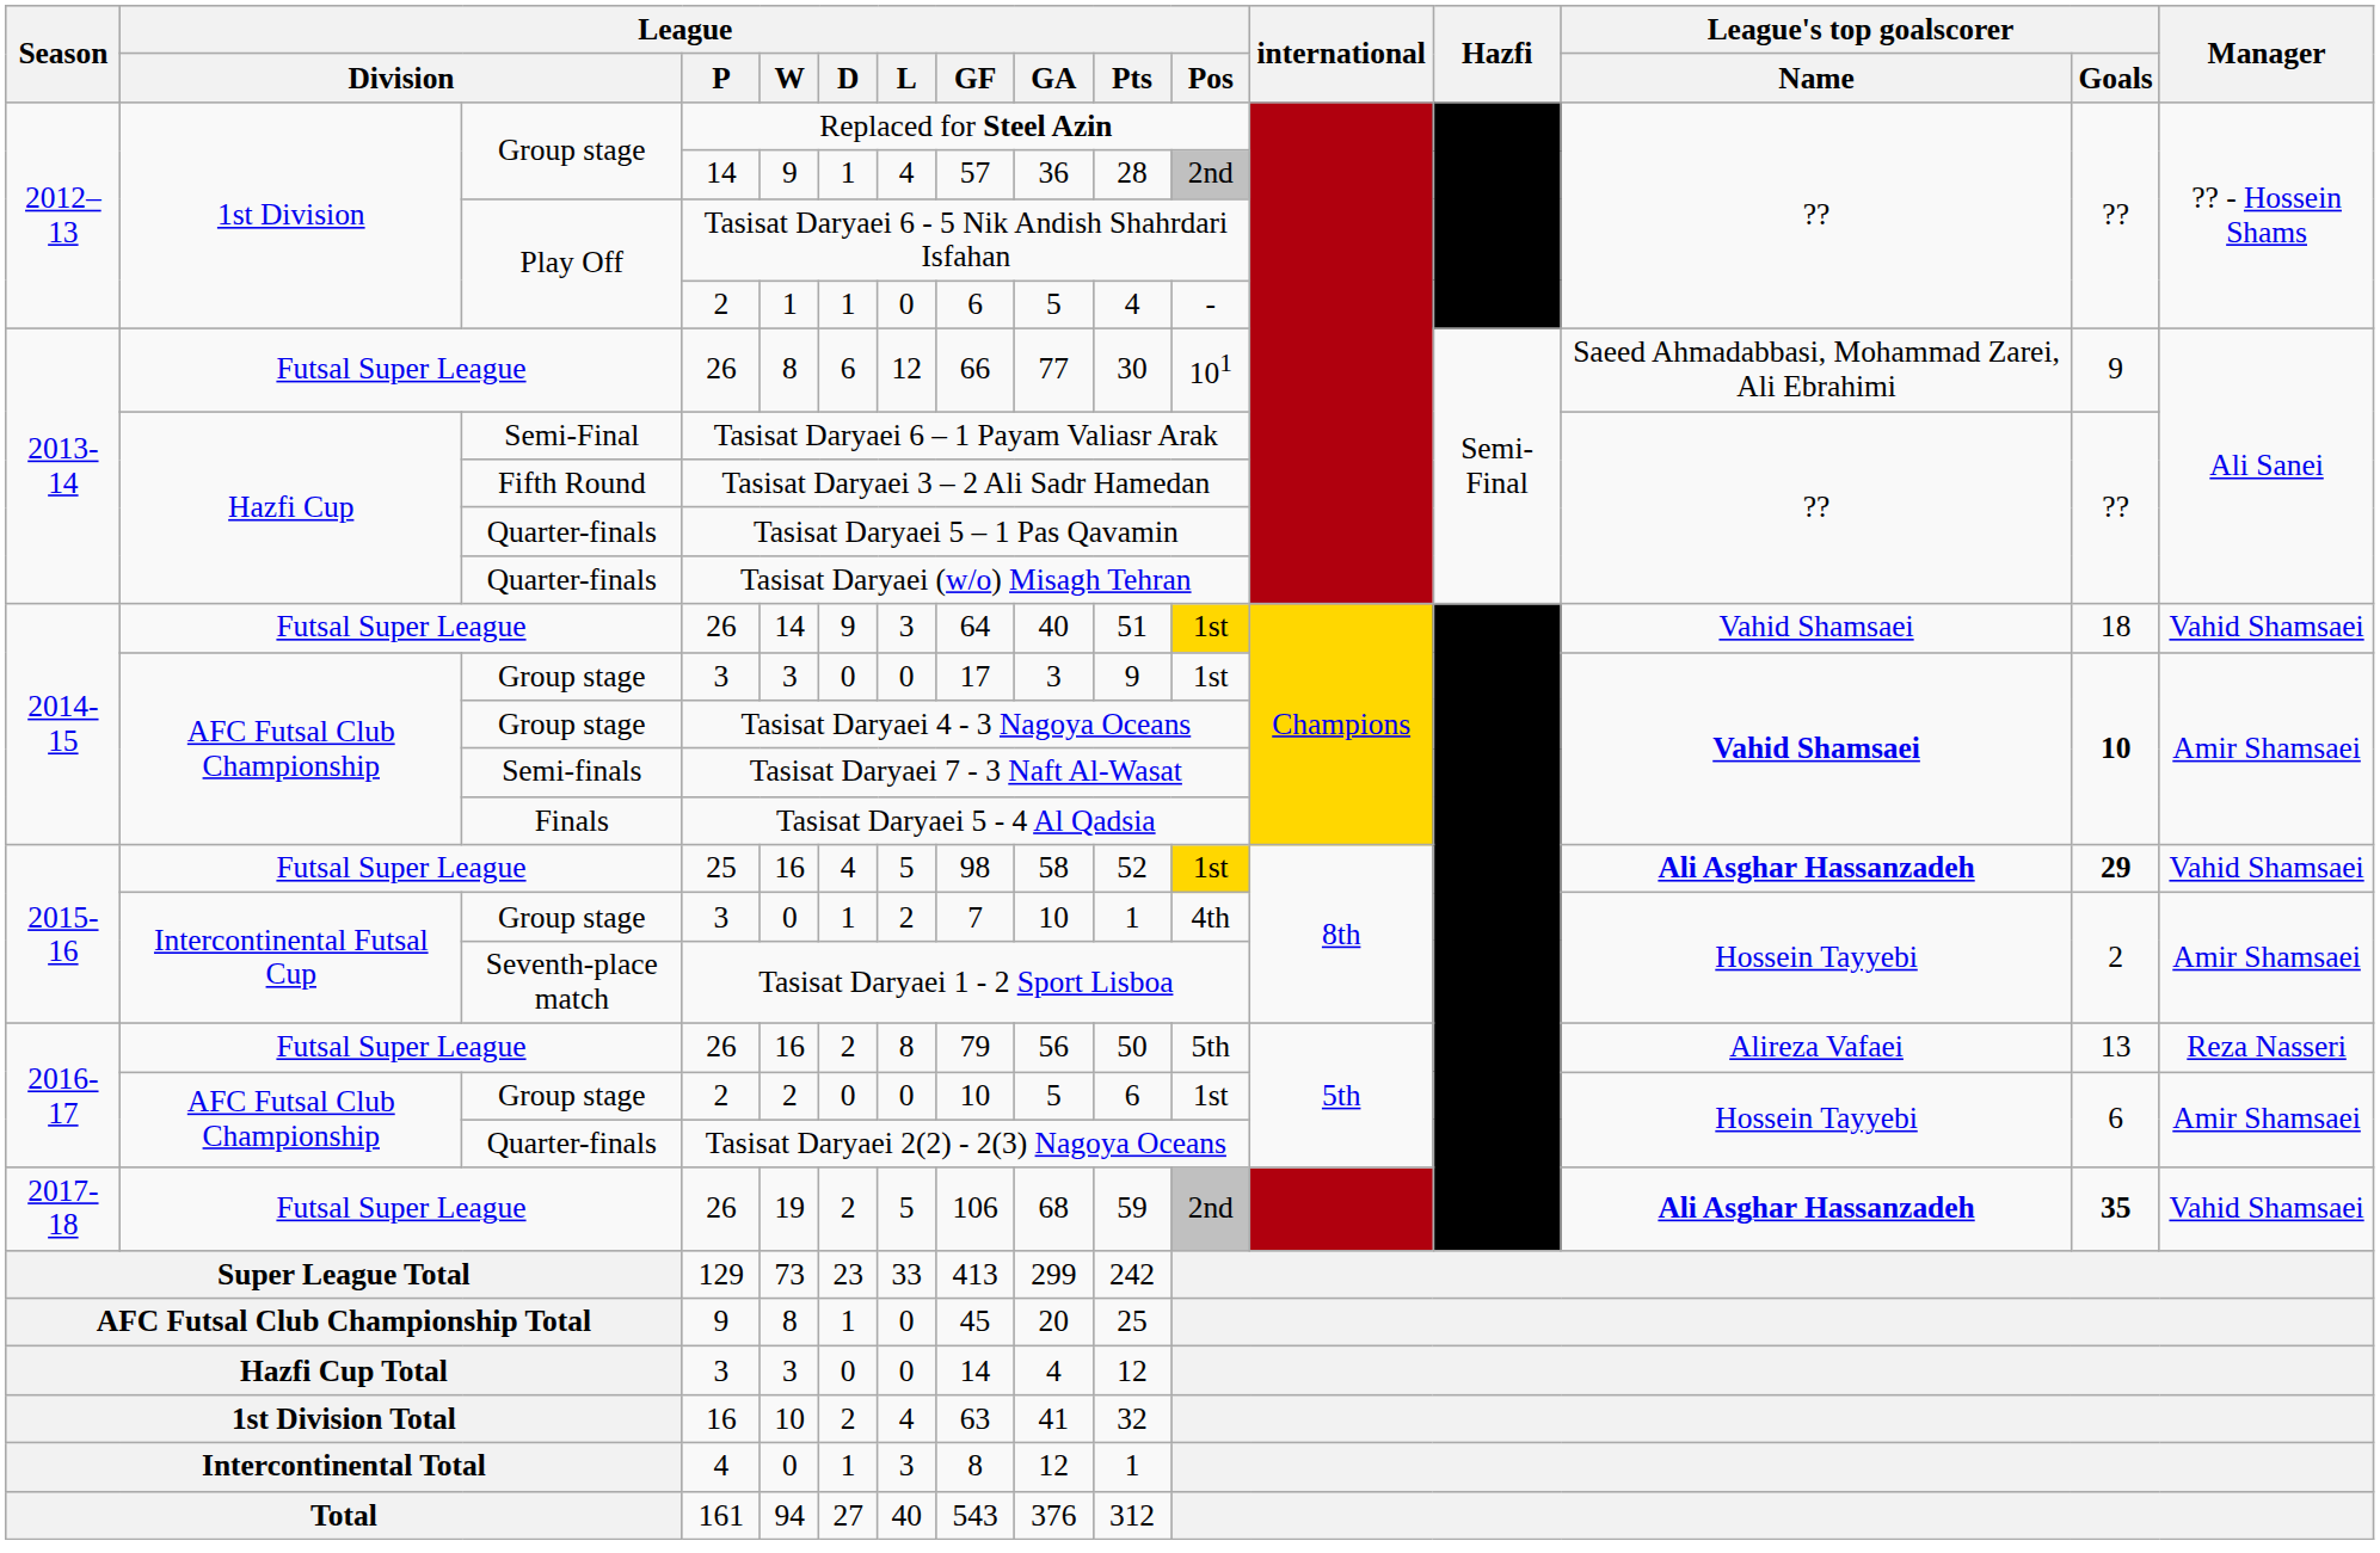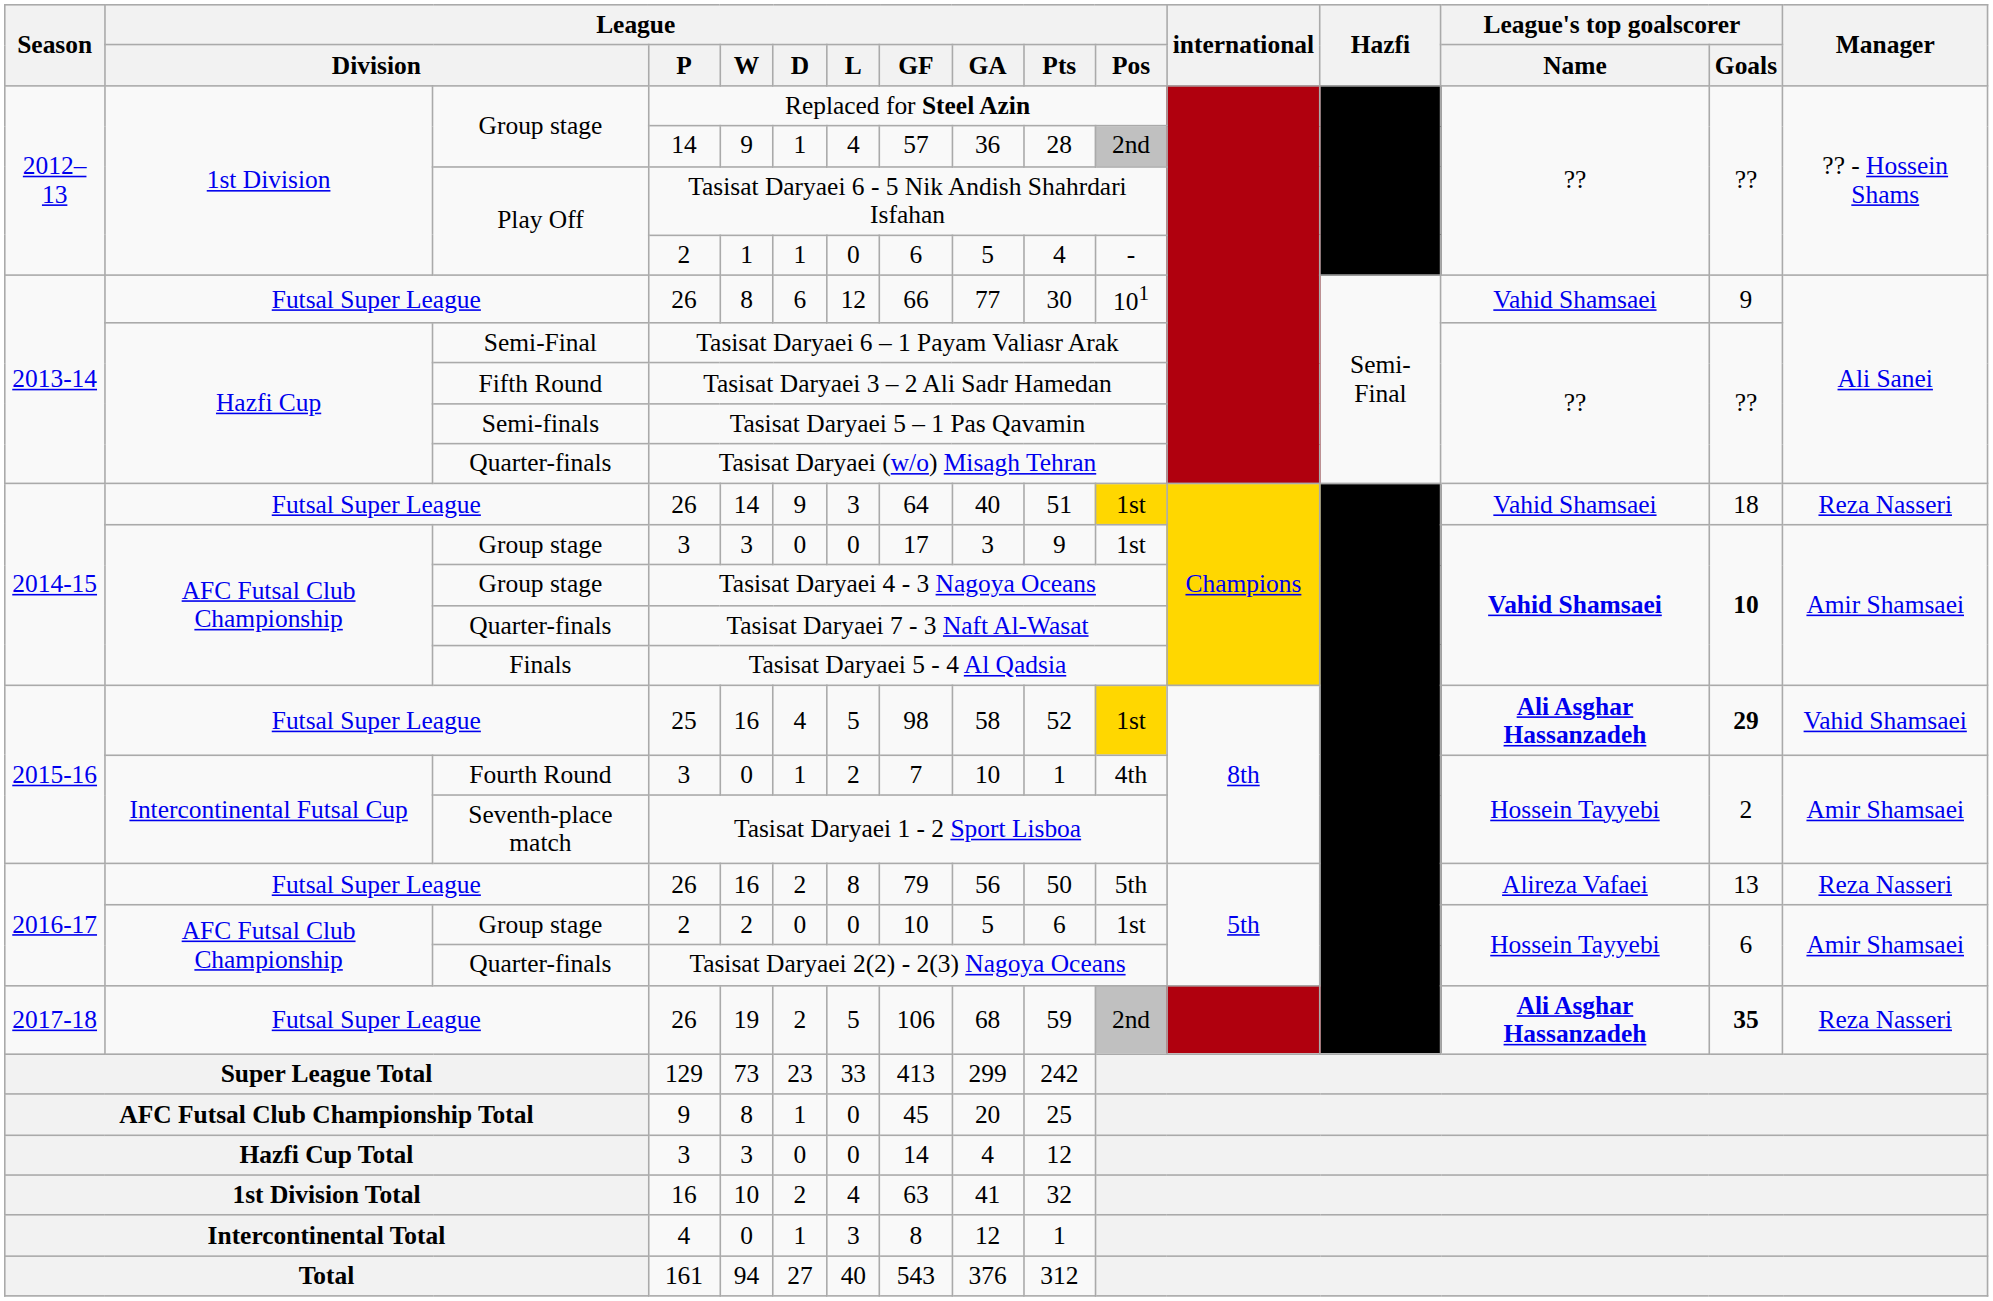2013-14 / 26 | League's top goalscorer / Name: Saeed Ahmadabbasi, Mohammad Zarei, Ali Ebrahimi -> Vahid Shamsaei
Tasisat Daryaei 5 – 1 Pas Qavamin | column 3: Quarter-finals -> Semi-finals
2014-15 / 26 | Manager: Vahid Shamsaei -> Reza Nasseri
Tasisat Daryaei 7 - 3 Naft Al-Wasat | column 3: Semi-finals -> Quarter-finals
2015-16 / 3 | column 3: Group stage -> Fourth Round
2017-18 / 26 | Manager: Vahid Shamsaei -> Reza Nasseri
